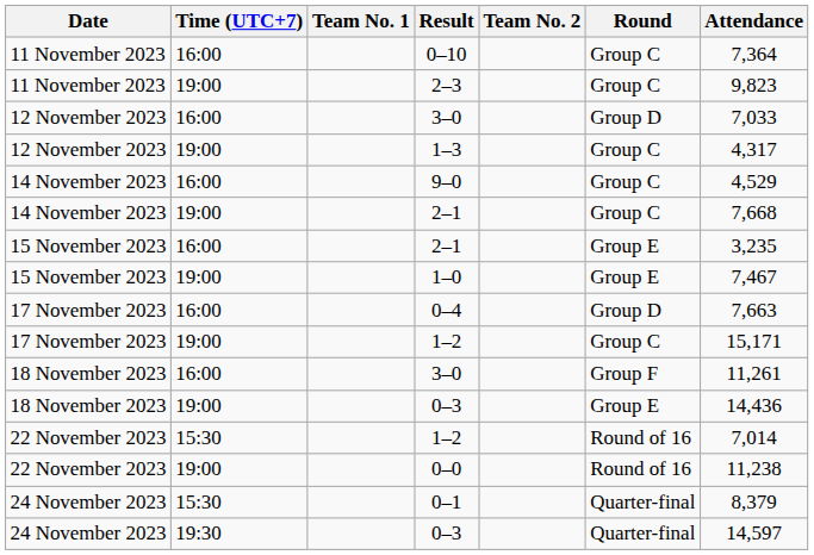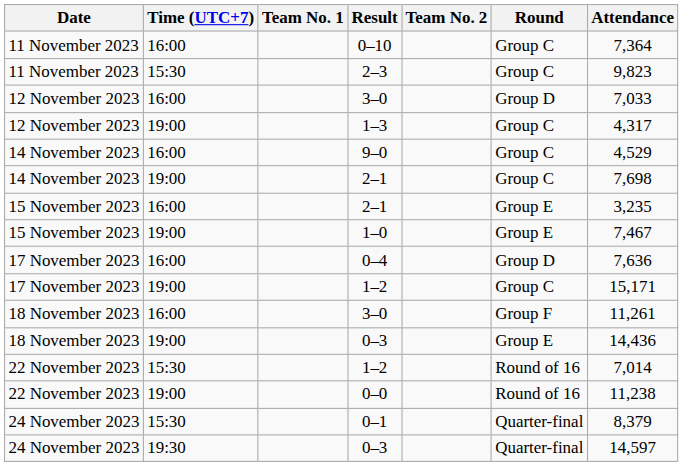2–3 | Time (UTC+7): 19:00 -> 15:30
14 November 2023 / 2–1 | Attendance: 7,668 -> 7,698
0–4 | Attendance: 7,663 -> 7,636
